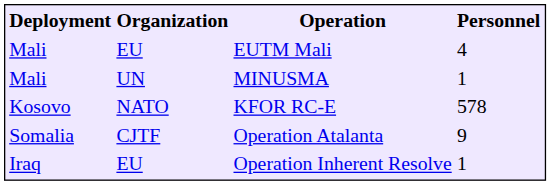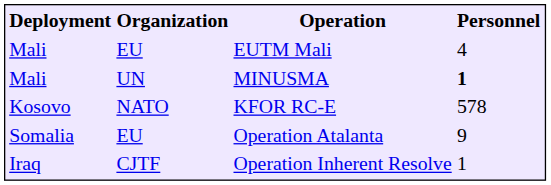MINUSMA | Personnel: normal -> bold
Operation Atalanta | Organization: CJTF -> EU
Operation Inherent Resolve | Organization: EU -> CJTF
